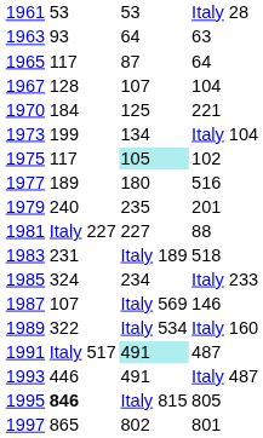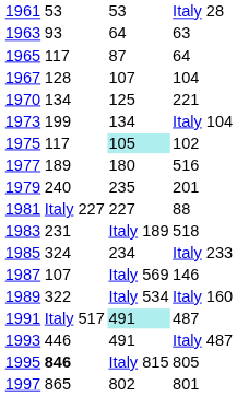1970 | column 2: 184 -> 134
